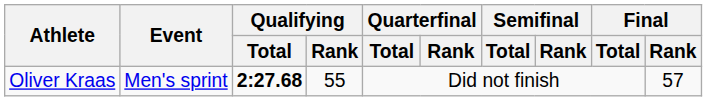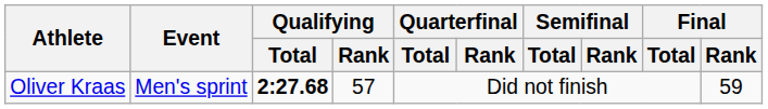Oliver Kraas | Qualifying / Rank: 55 -> 57
Oliver Kraas | Final / Rank: 57 -> 59
